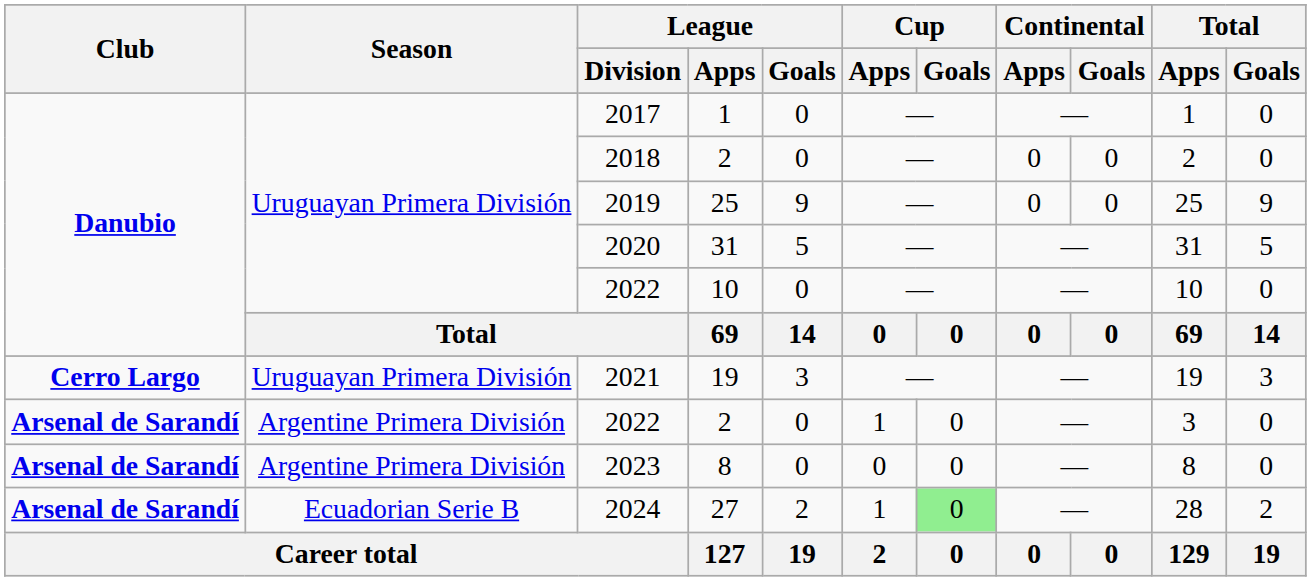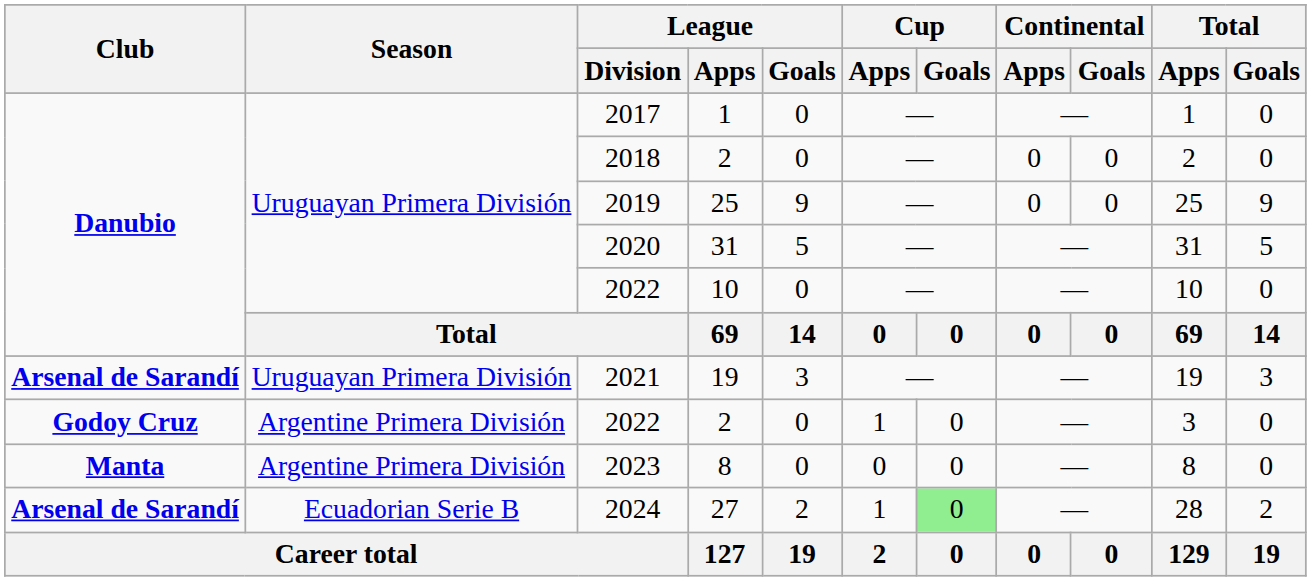2021 | Club: Cerro Largo -> Arsenal de Sarandí
2022 / 2 | Club: Arsenal de Sarandí -> Godoy Cruz
2023 | Club: Arsenal de Sarandí -> Manta
